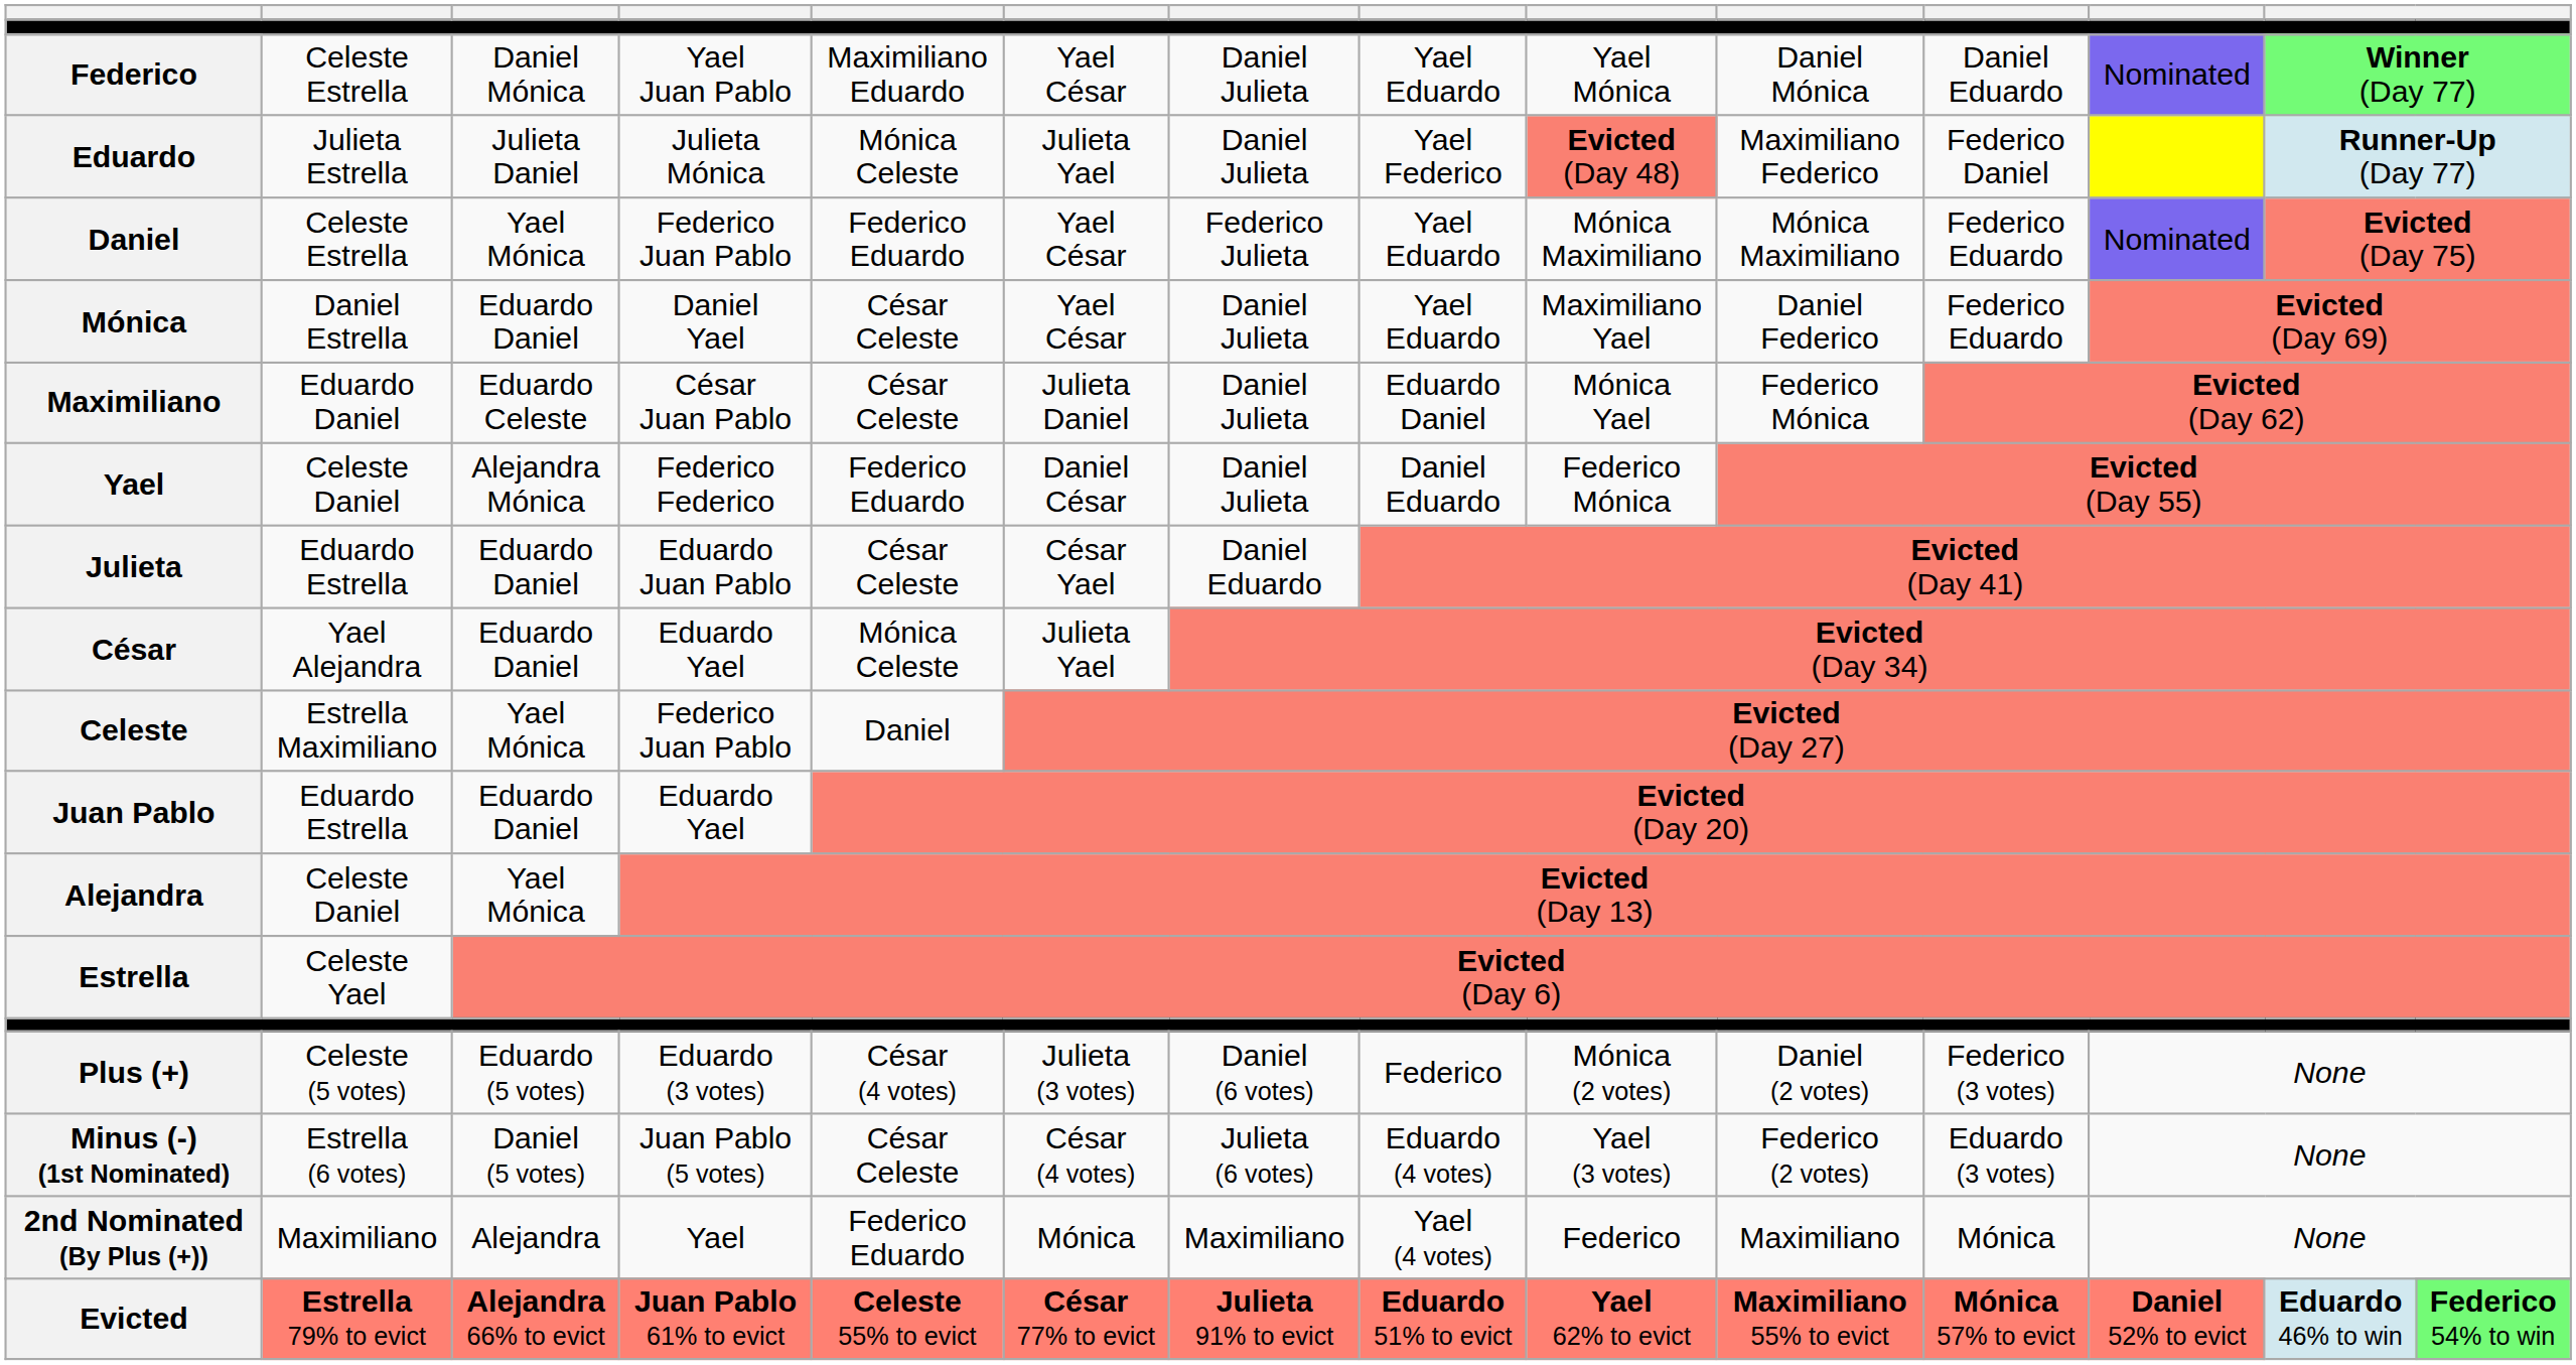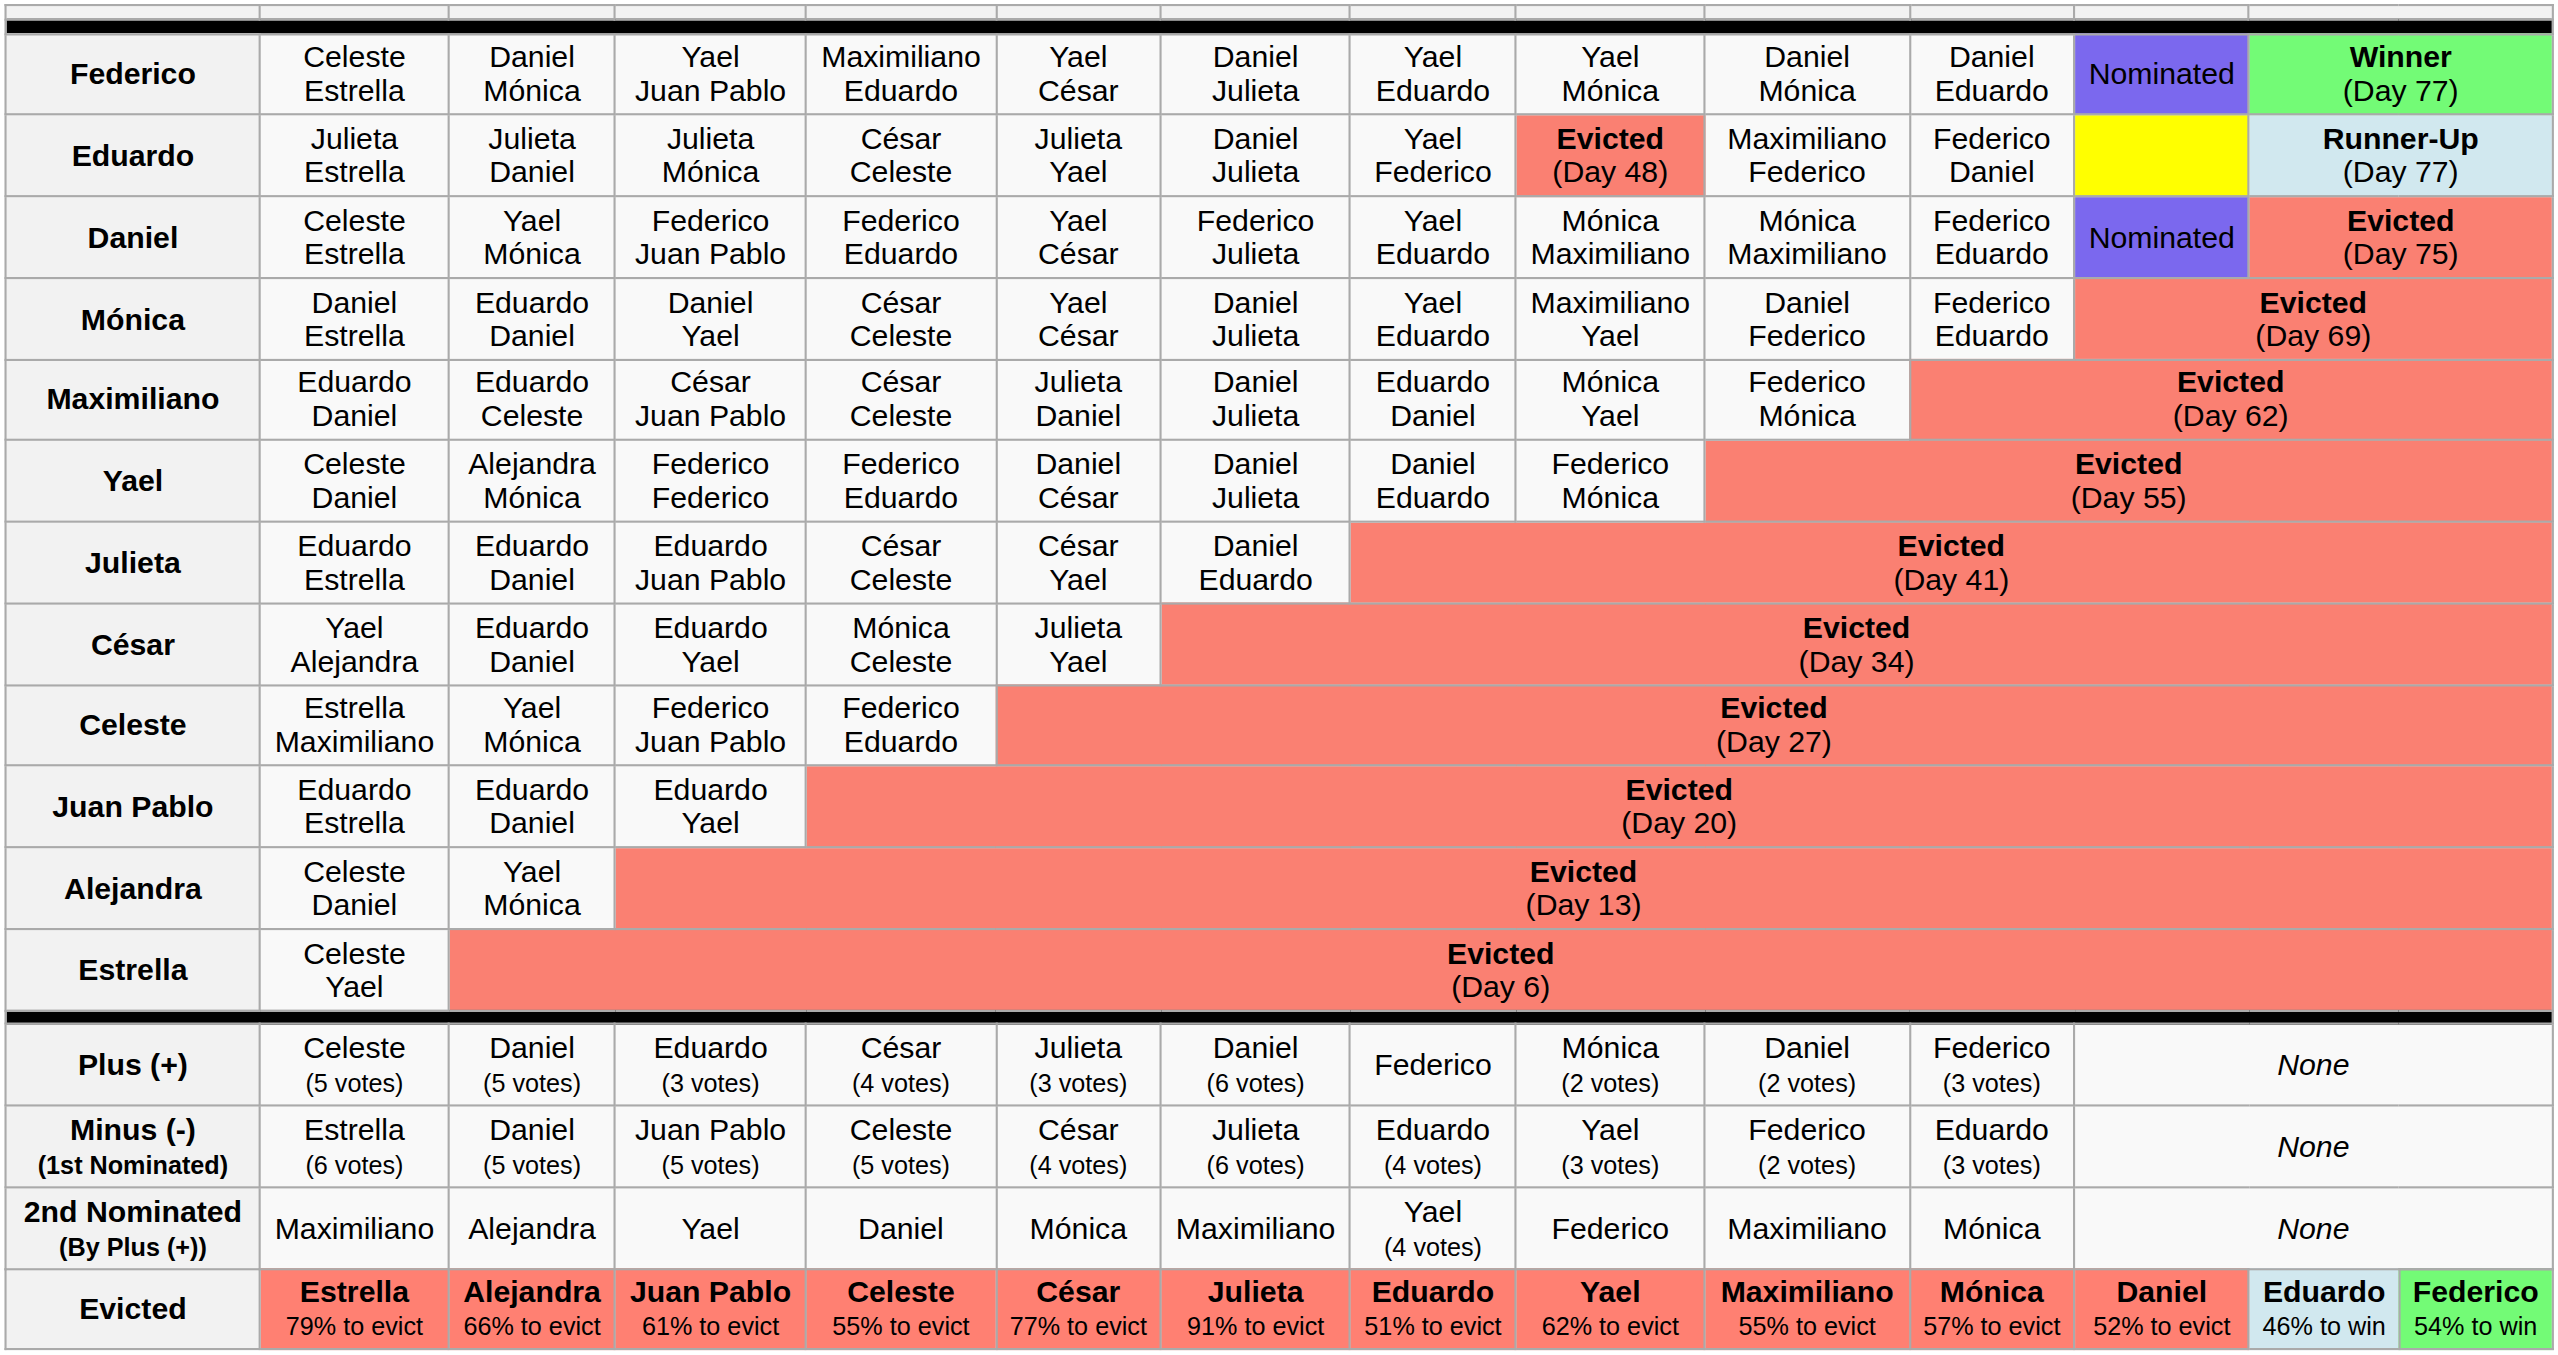Eduardo | column 5: Mónica Celeste -> César Celeste
Celeste | column 5: Daniel -> Federico Eduardo
Plus (+) | column 3: Eduardo (5 votes) -> Daniel (5 votes)
Minus (-) (1st Nominated) | column 5: César Celeste -> Celeste (5 votes)
2nd Nominated (By Plus (+)) | column 5: Federico Eduardo -> Daniel
